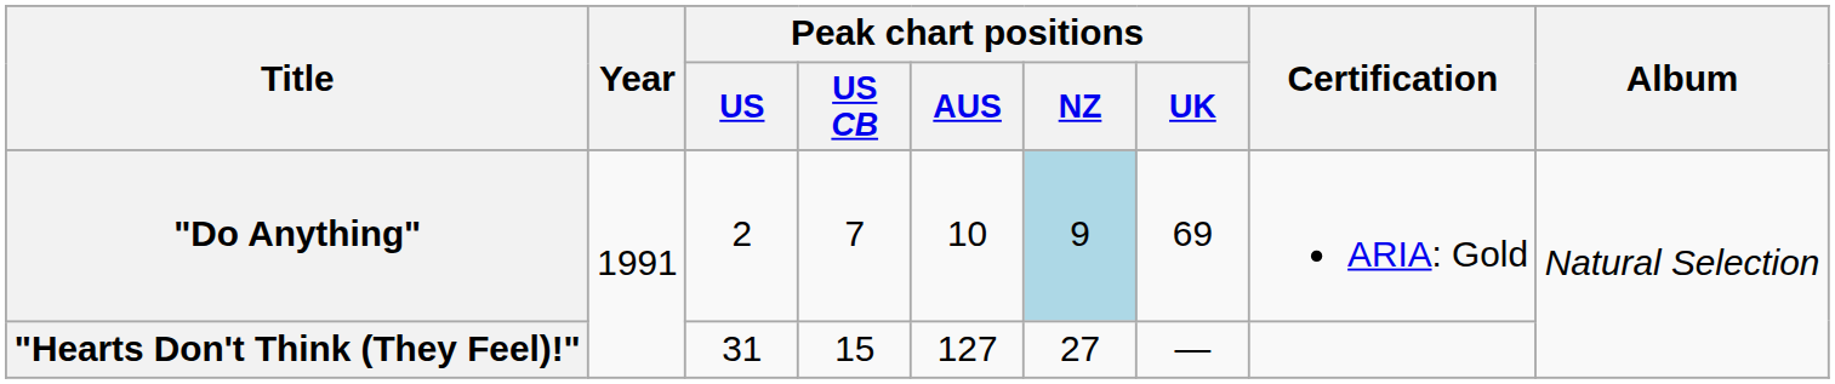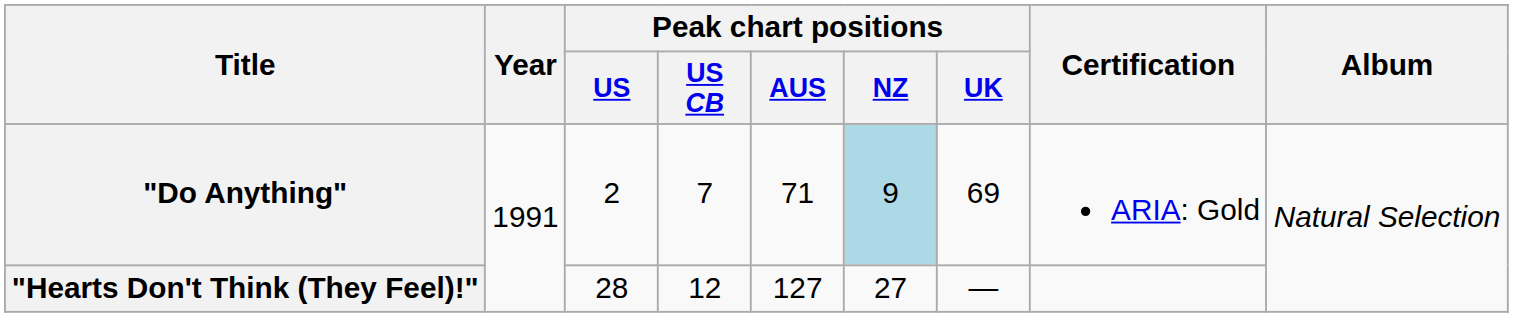"Do Anything" | Peak chart positions / AUS: 10 -> 71
"Hearts Don't Think (They Feel)!" | Peak chart positions / US: 31 -> 28
"Hearts Don't Think (They Feel)!" | Peak chart positions / US CB: 15 -> 12
